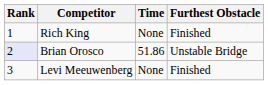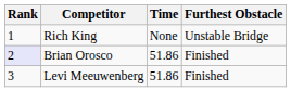Rich King | Furthest Obstacle: Finished -> Unstable Bridge
Brian Orosco | Furthest Obstacle: Unstable Bridge -> Finished
Levi Meeuwenberg | Time: None -> 51.86
